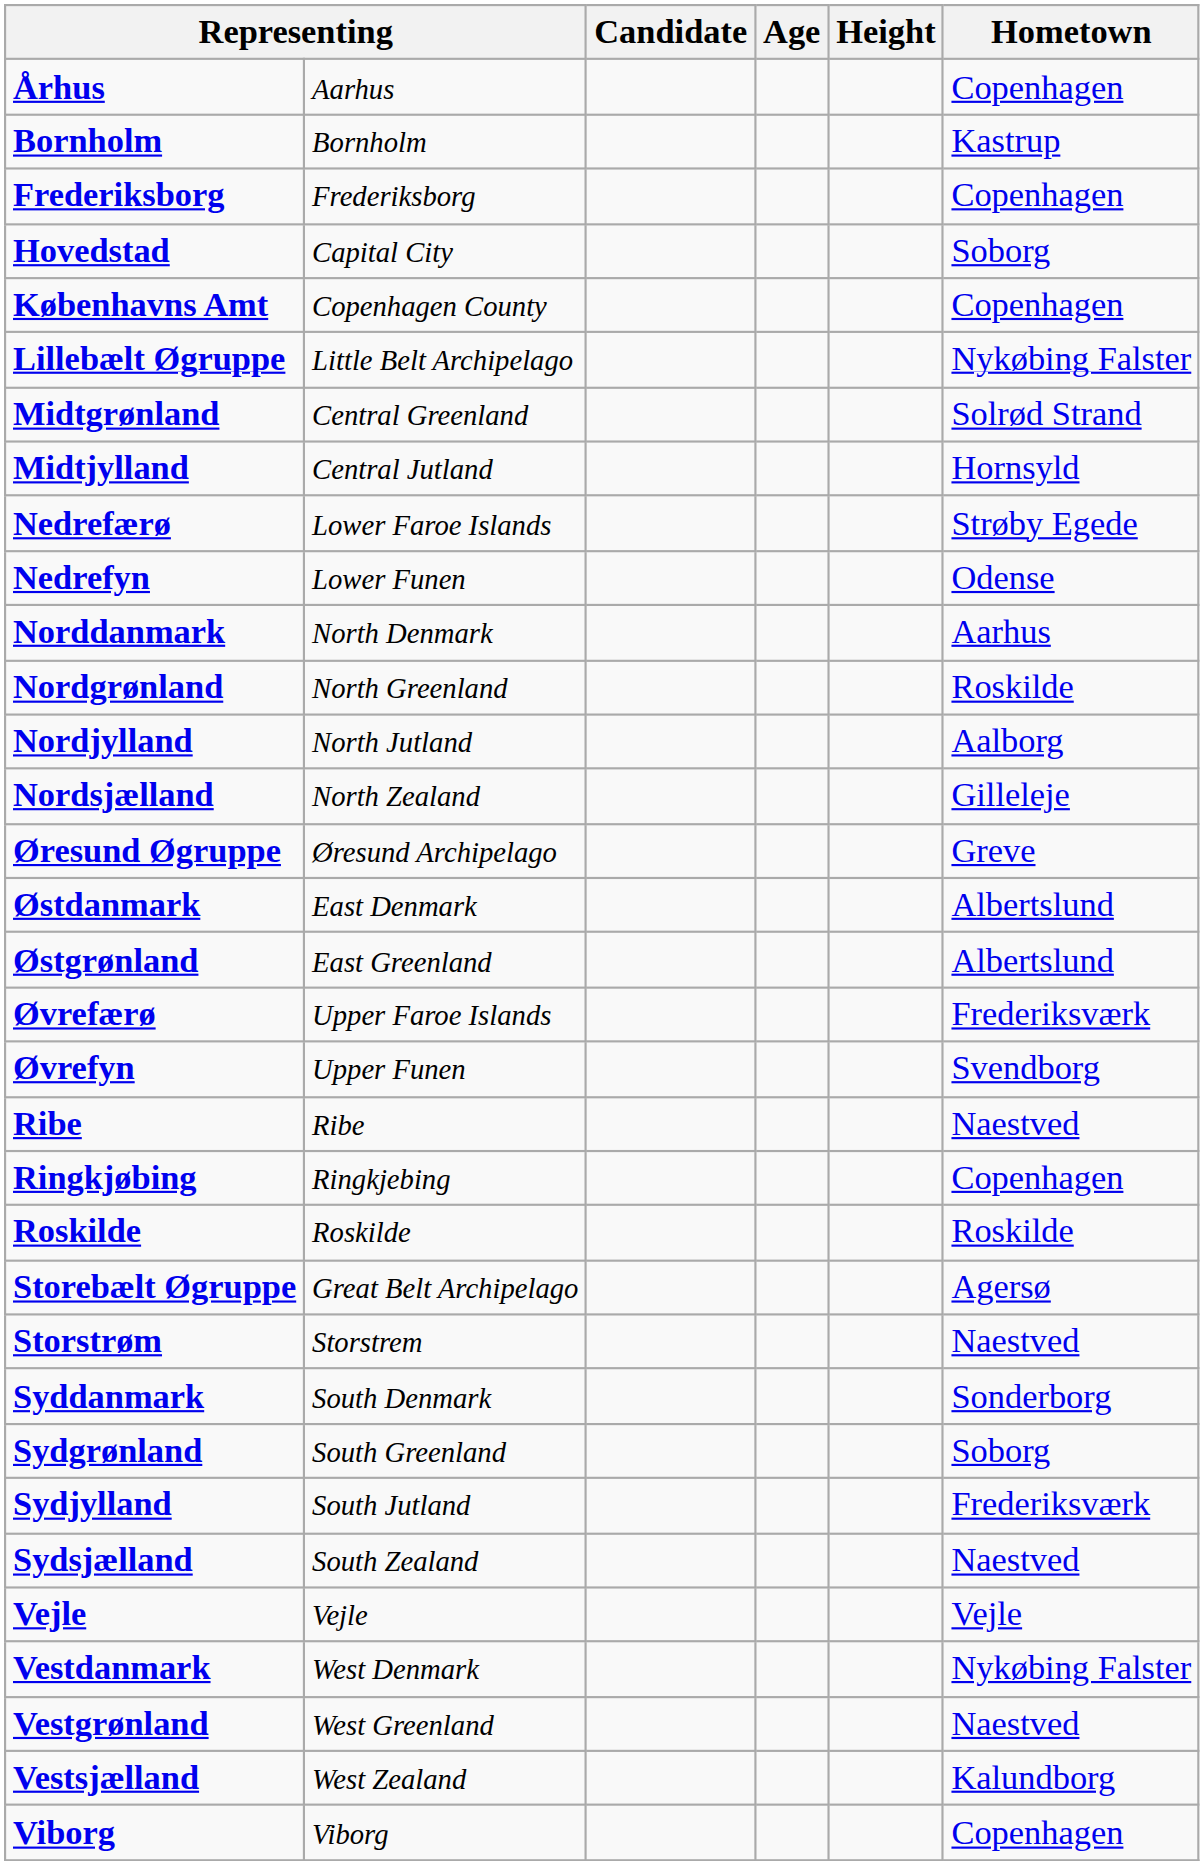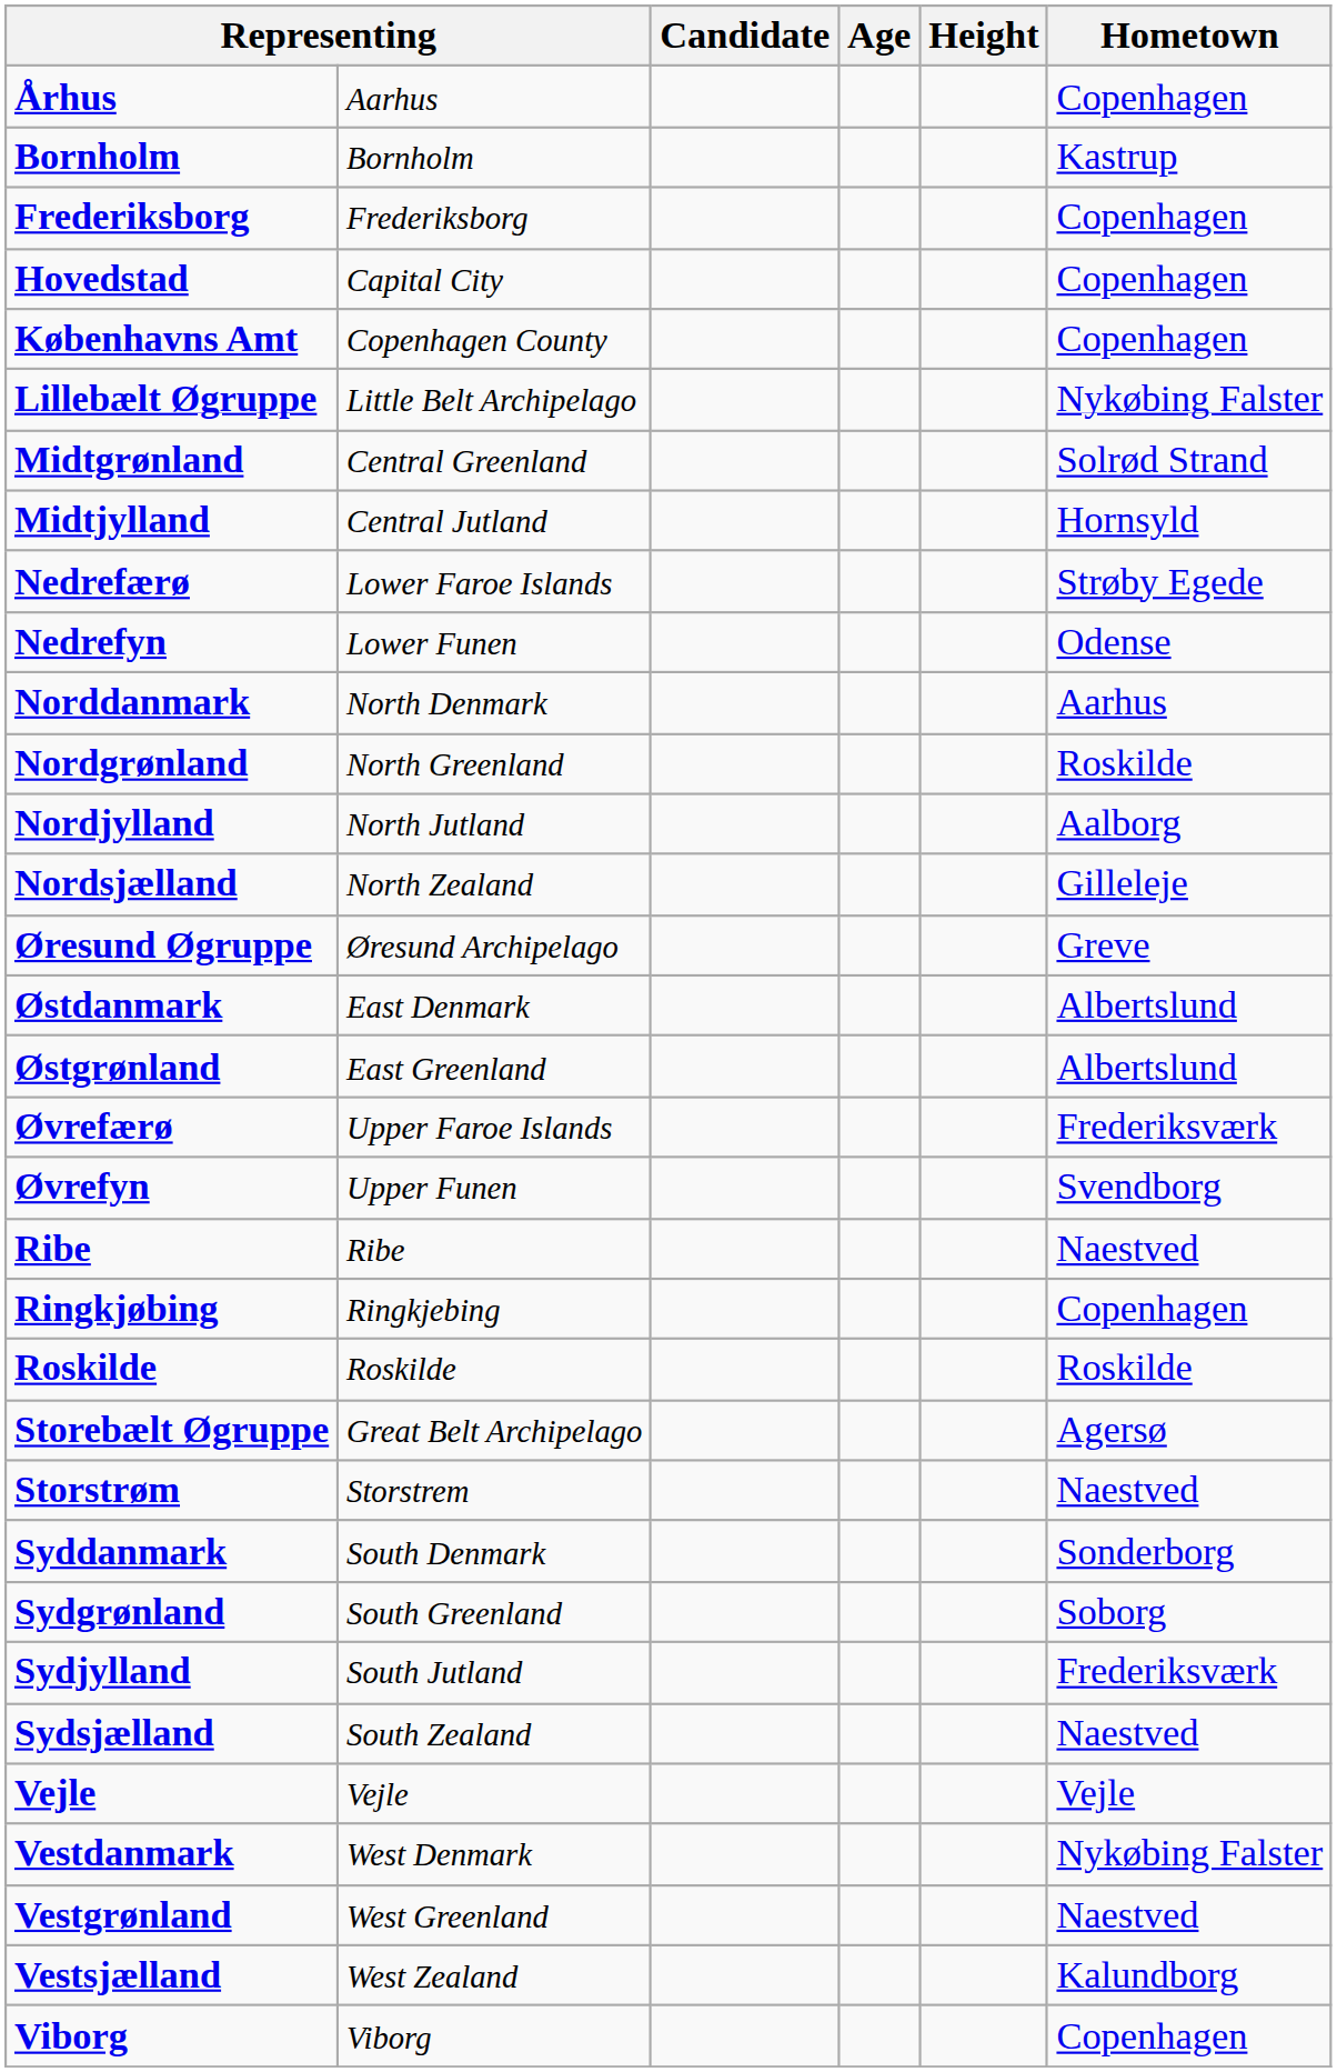Hovedstad | Hometown: Soborg -> Copenhagen
